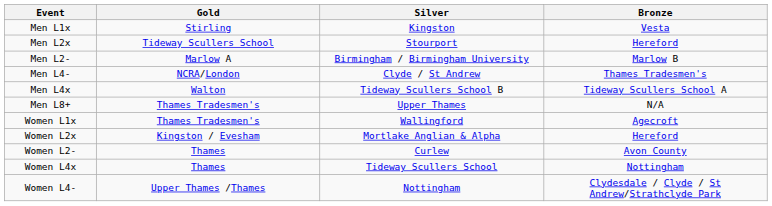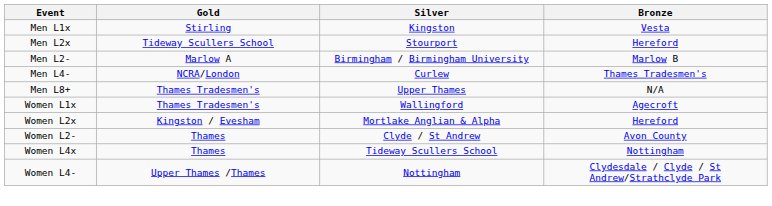Men L4- | Silver: Clyde / St Andrew -> Curlew
- row: Men L4x | Walton | Tideway Scullers School B | Tideway Scullers School A
Women L2- | Silver: Curlew -> Clyde / St Andrew
